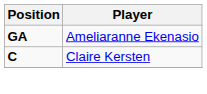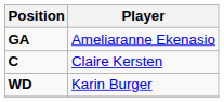+ row: WD | Karin Burger
